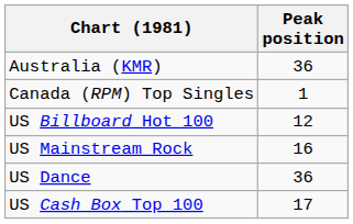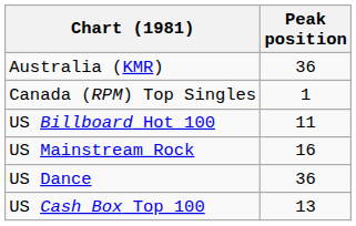US Billboard Hot 100 | Peak position: 12 -> 11
US Cash Box Top 100 | Peak position: 17 -> 13
